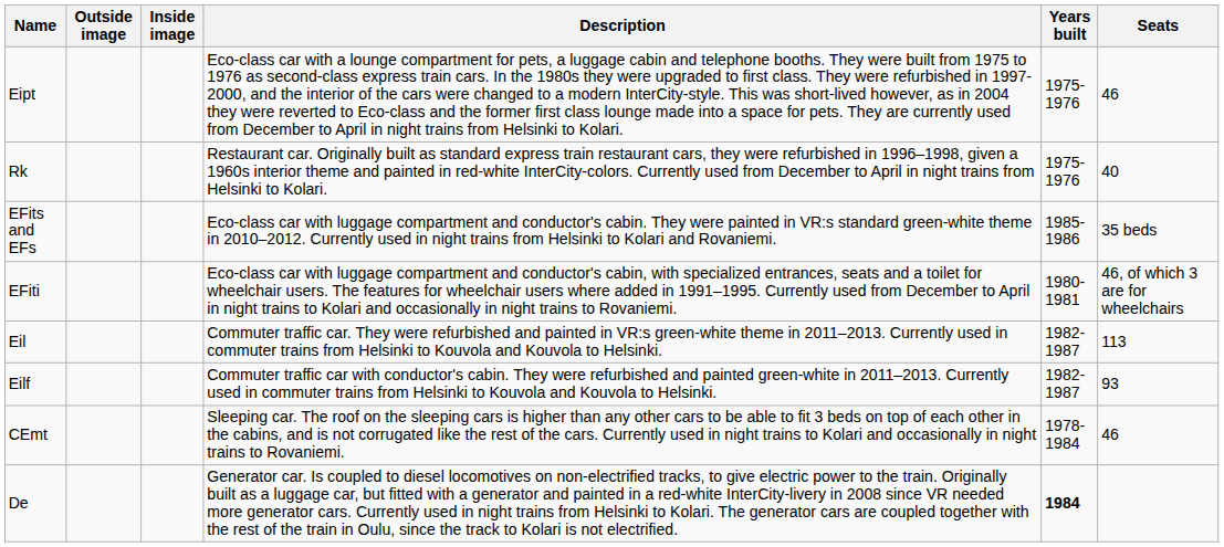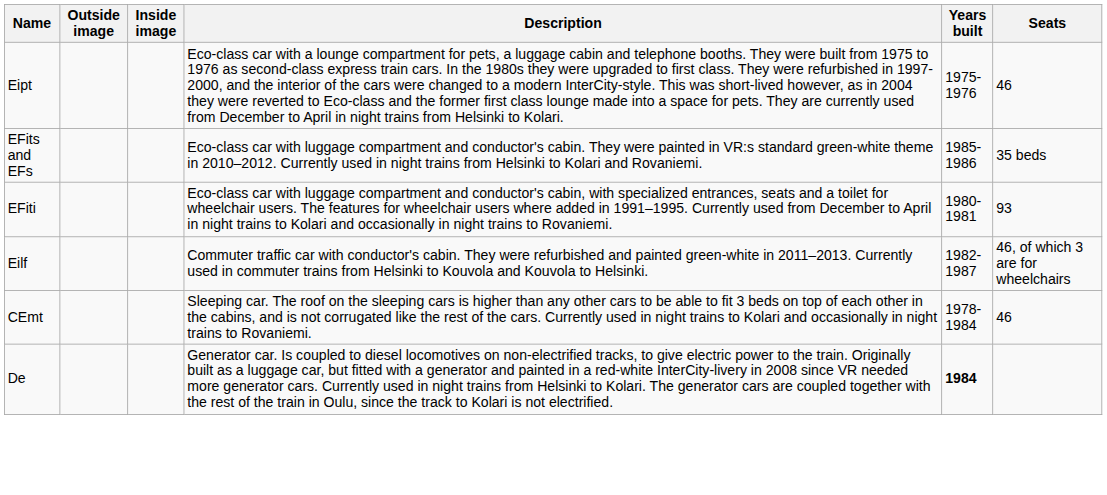- row: Rk | Restaurant car. Originally built as standard express train restaurant cars, they were refurbished in 1996–1998, given a 1960s interior theme and painted in red-white InterCity-colors. Currently used from December to April in night trains from Helsinki to Kolari. | 1975-1976 | 40
EFiti | Seats: 46, of which 3 are for wheelchairs -> 93
- row: Eil | Commuter traffic car. They were refurbished and painted in VR:s green-white theme in 2011–2013. Currently used in commuter trains from Helsinki to Kouvola and Kouvola to Helsinki. | 1982-1987 | 113
Eilf | Seats: 93 -> 46, of which 3 are for wheelchairs
